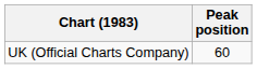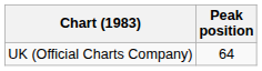UK (Official Charts Company) | Peak position: 60 -> 64
